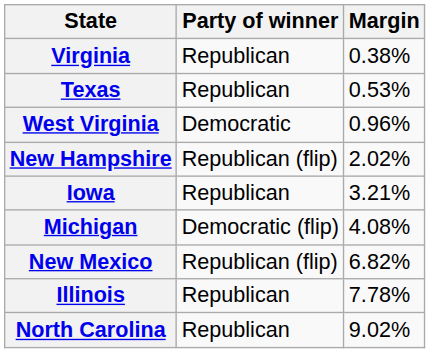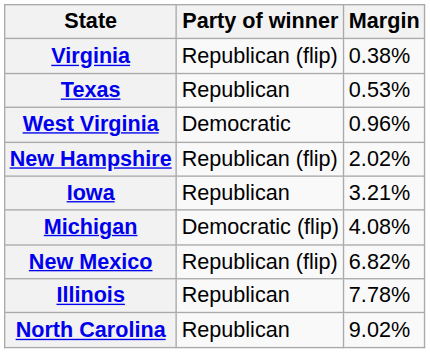Virginia | Party of winner: Republican -> Republican (flip)
